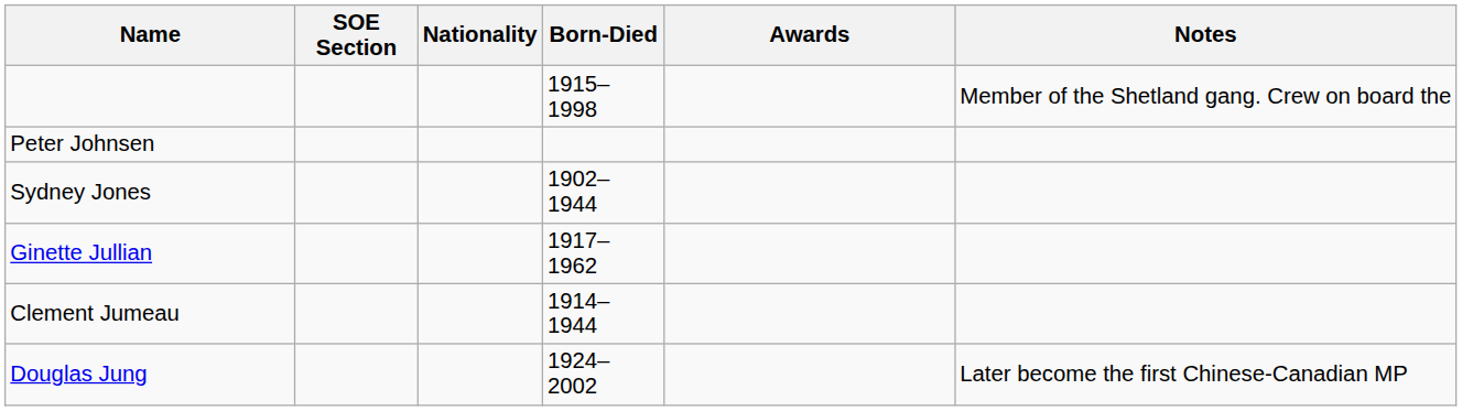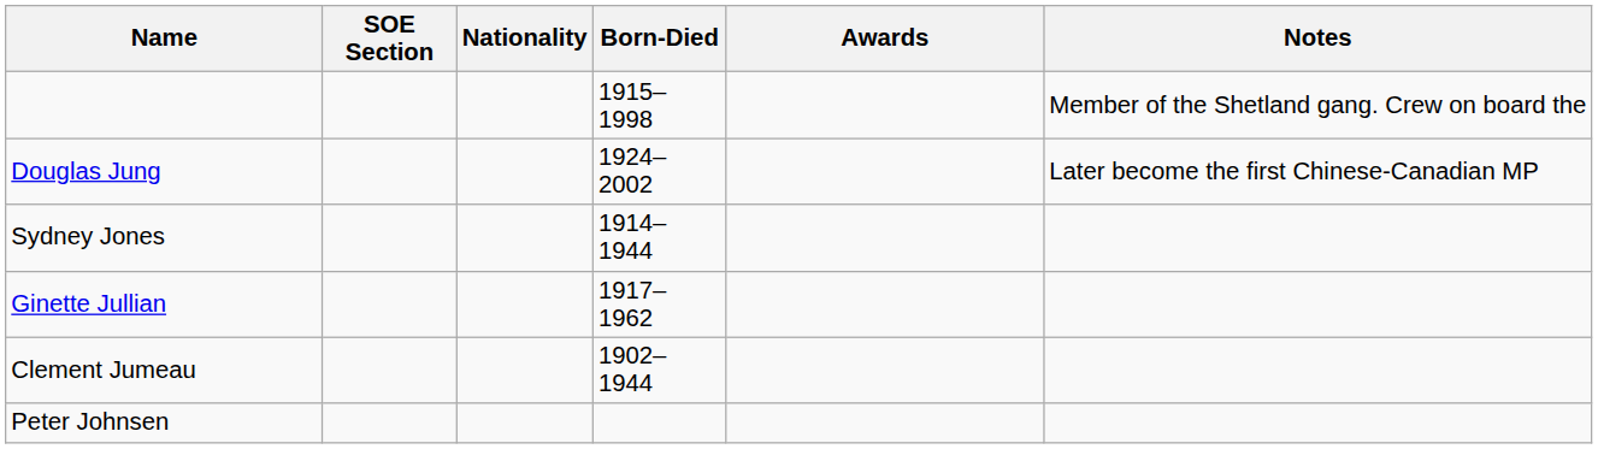rows swapped: Peter Johnsen <-> Douglas Jung
Sydney Jones | Born-Died: 1902–1944 -> 1914–1944
Clement Jumeau | Born-Died: 1914–1944 -> 1902–1944
